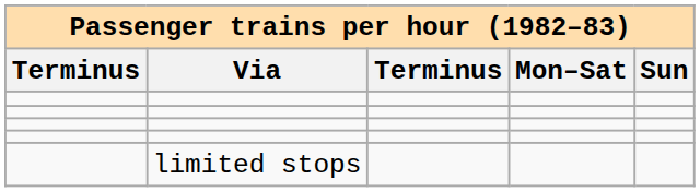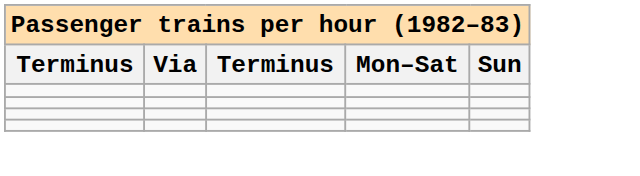- row: limited stops
